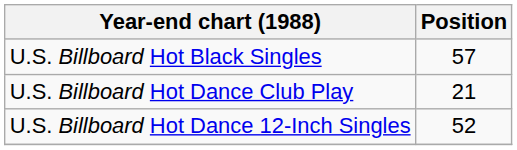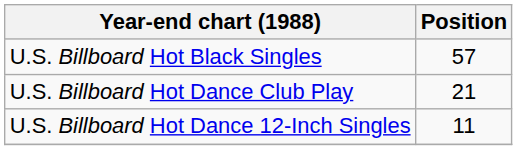U.S. Billboard Hot Dance 12-Inch Singles | Position: 52 -> 11
